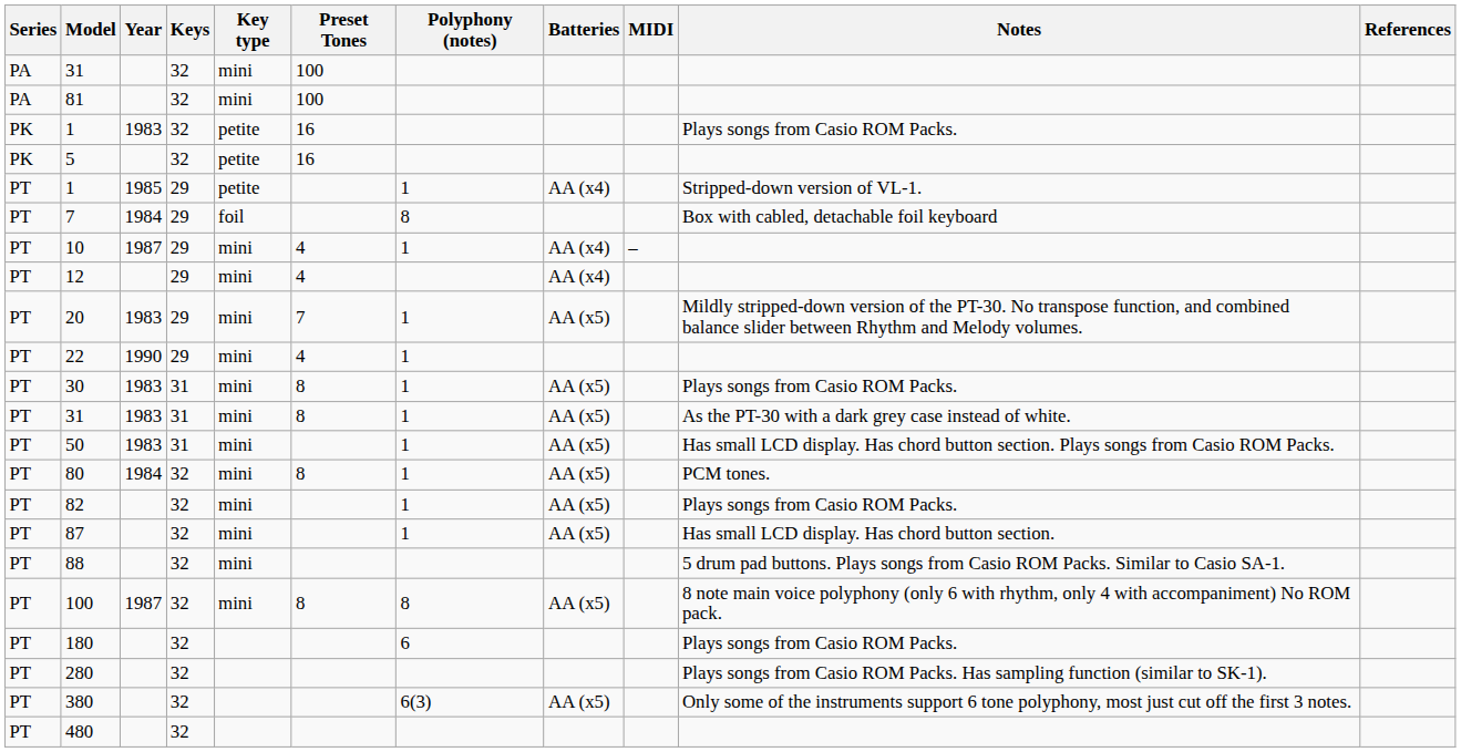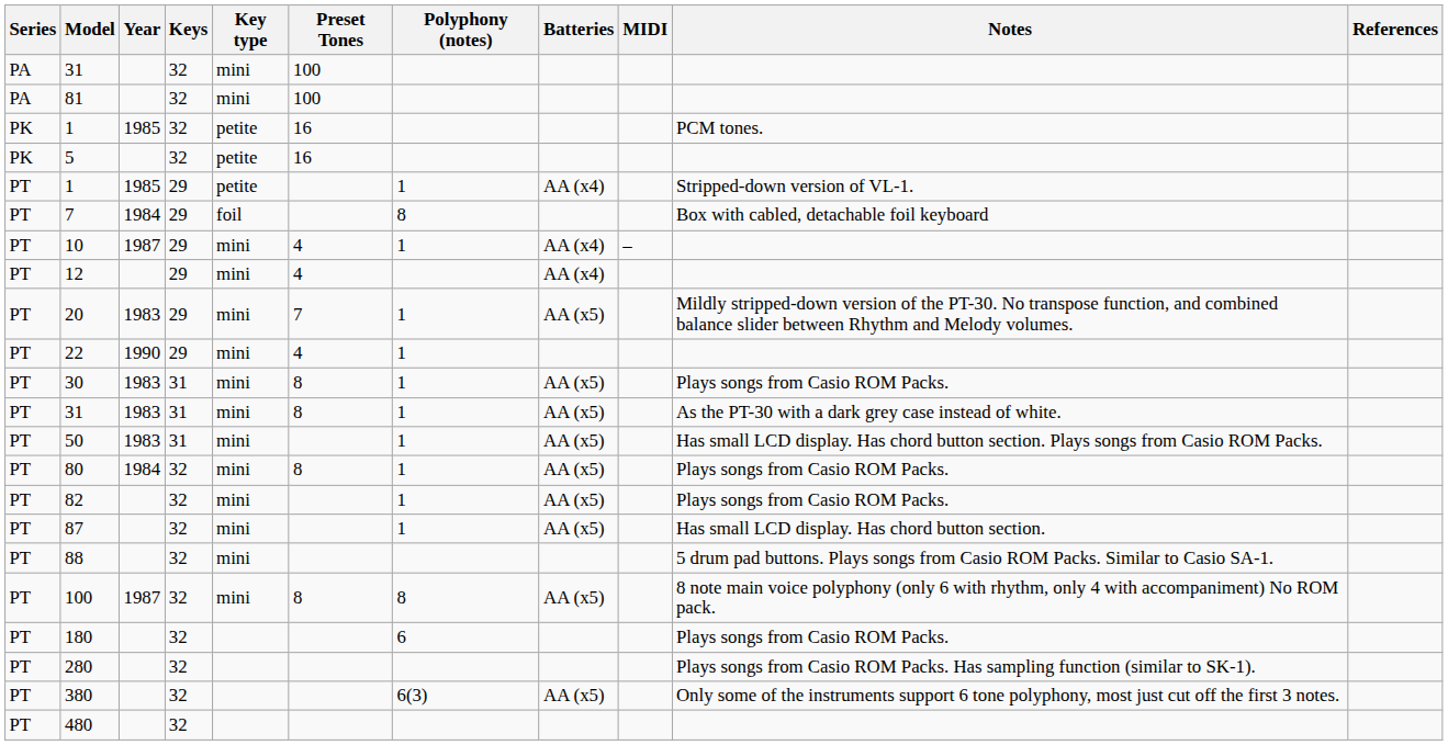PK / 1 | Year: 1983 -> 1985
PK / 1 | Notes: Plays songs from Casio ROM Packs. -> PCM tones.
80 | Notes: PCM tones. -> Plays songs from Casio ROM Packs.
